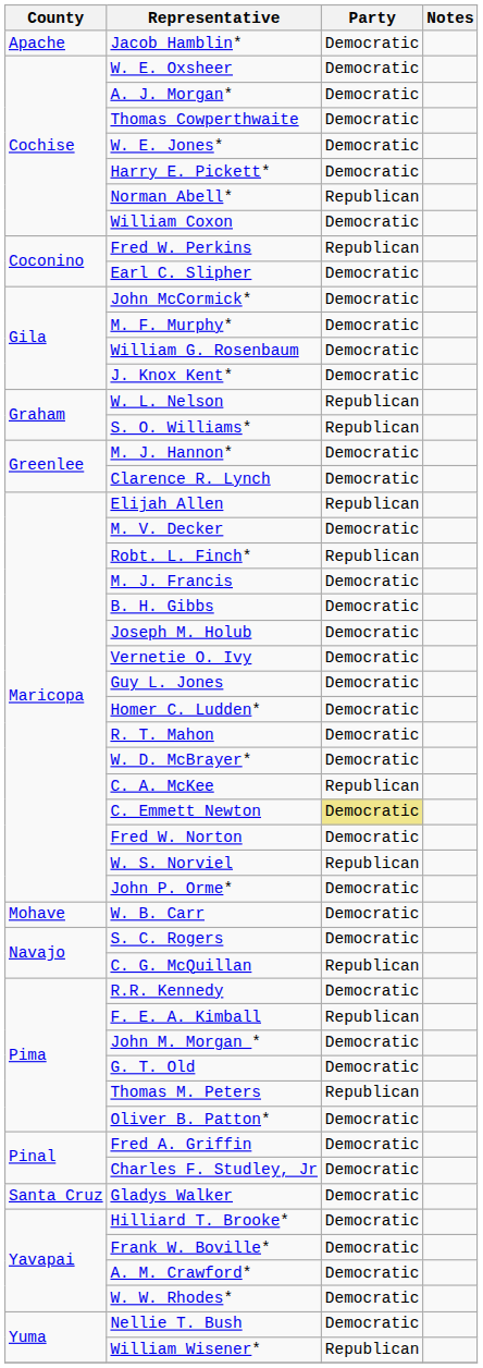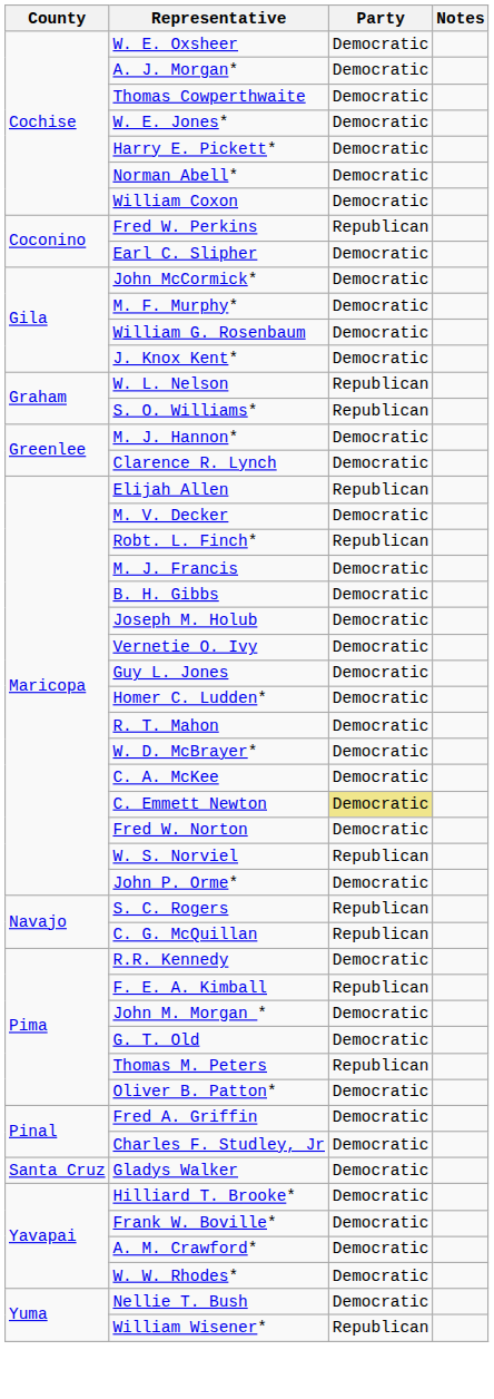- row: Apache | Jacob Hamblin* | Democratic
Norman Abell* | Party: Republican -> Democratic
C. A. McKee | Party: Republican -> Democratic
- row: Mohave | W. B. Carr | Democratic
S. C. Rogers | Party: Democratic -> Republican
